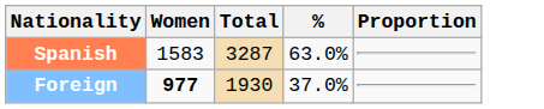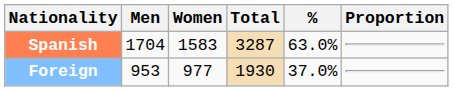+ column: Men | 1704 | 953
Foreign | Women: bold -> normal
